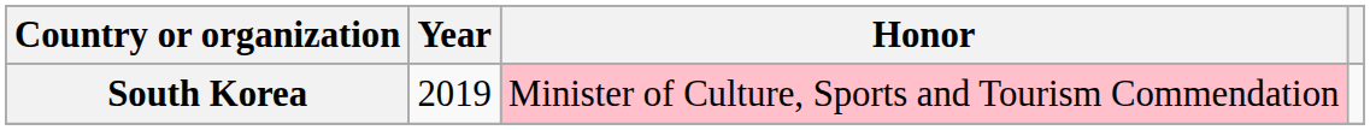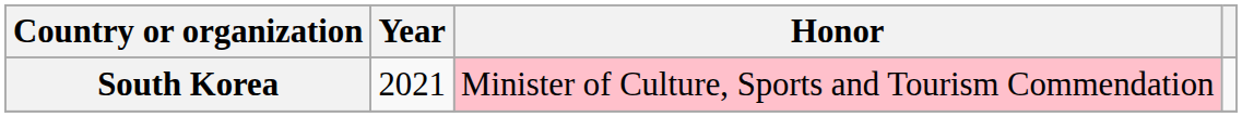South Korea | Year: 2019 -> 2021
